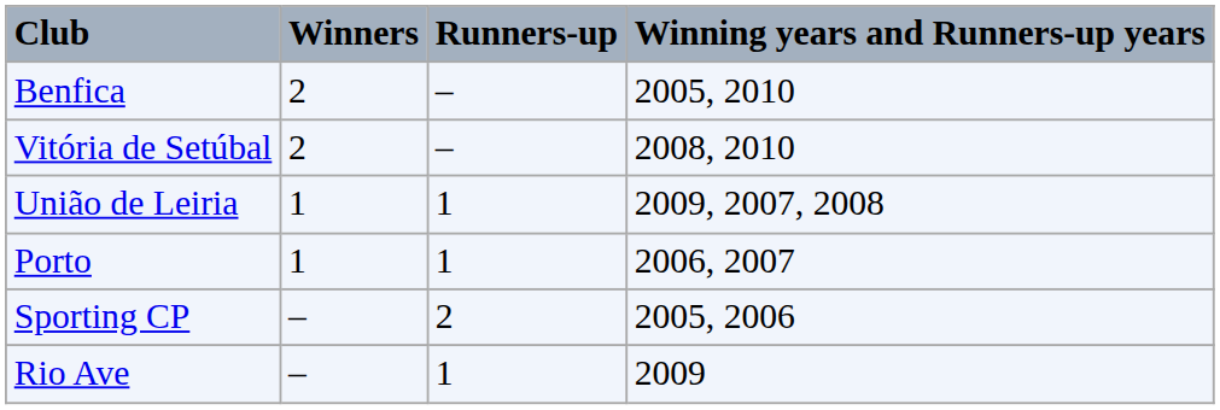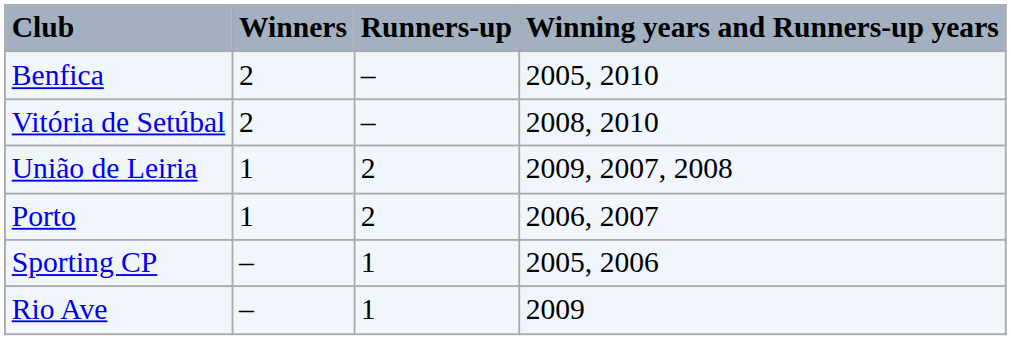União de Leiria | Runners-up: 1 -> 2
Porto | Runners-up: 1 -> 2
Sporting CP | Runners-up: 2 -> 1
